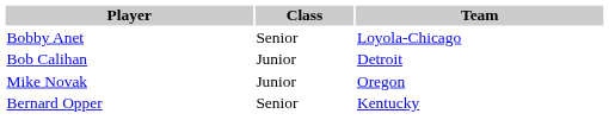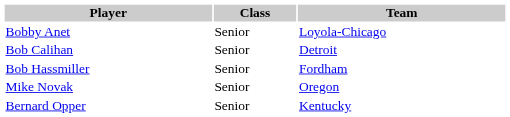Bob Calihan | Class: Junior -> Senior
+ row: Bob Hassmiller | Senior | Fordham
Mike Novak | Class: Junior -> Senior
